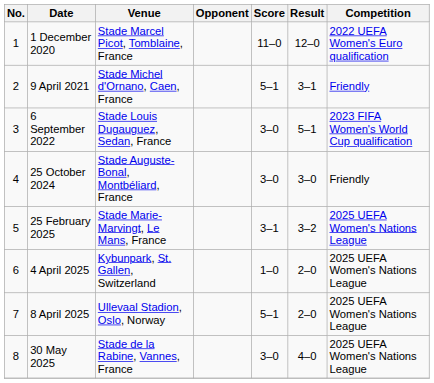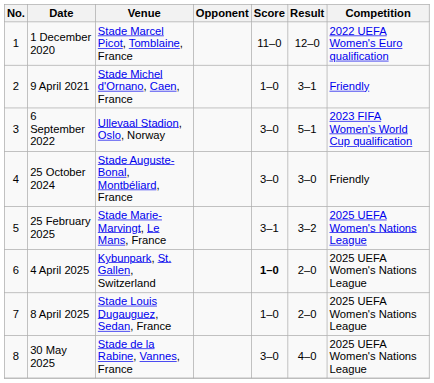9 April 2021 | Score: 5–1 -> 1–0
6 September 2022 | Venue: Stade Louis Dugauguez, Sedan, France -> Ullevaal Stadion, Oslo, Norway
4 April 2025 | Score: normal -> bold
8 April 2025 | Venue: Ullevaal Stadion, Oslo, Norway -> Stade Louis Dugauguez, Sedan, France
8 April 2025 | Score: 5–1 -> 1–0
